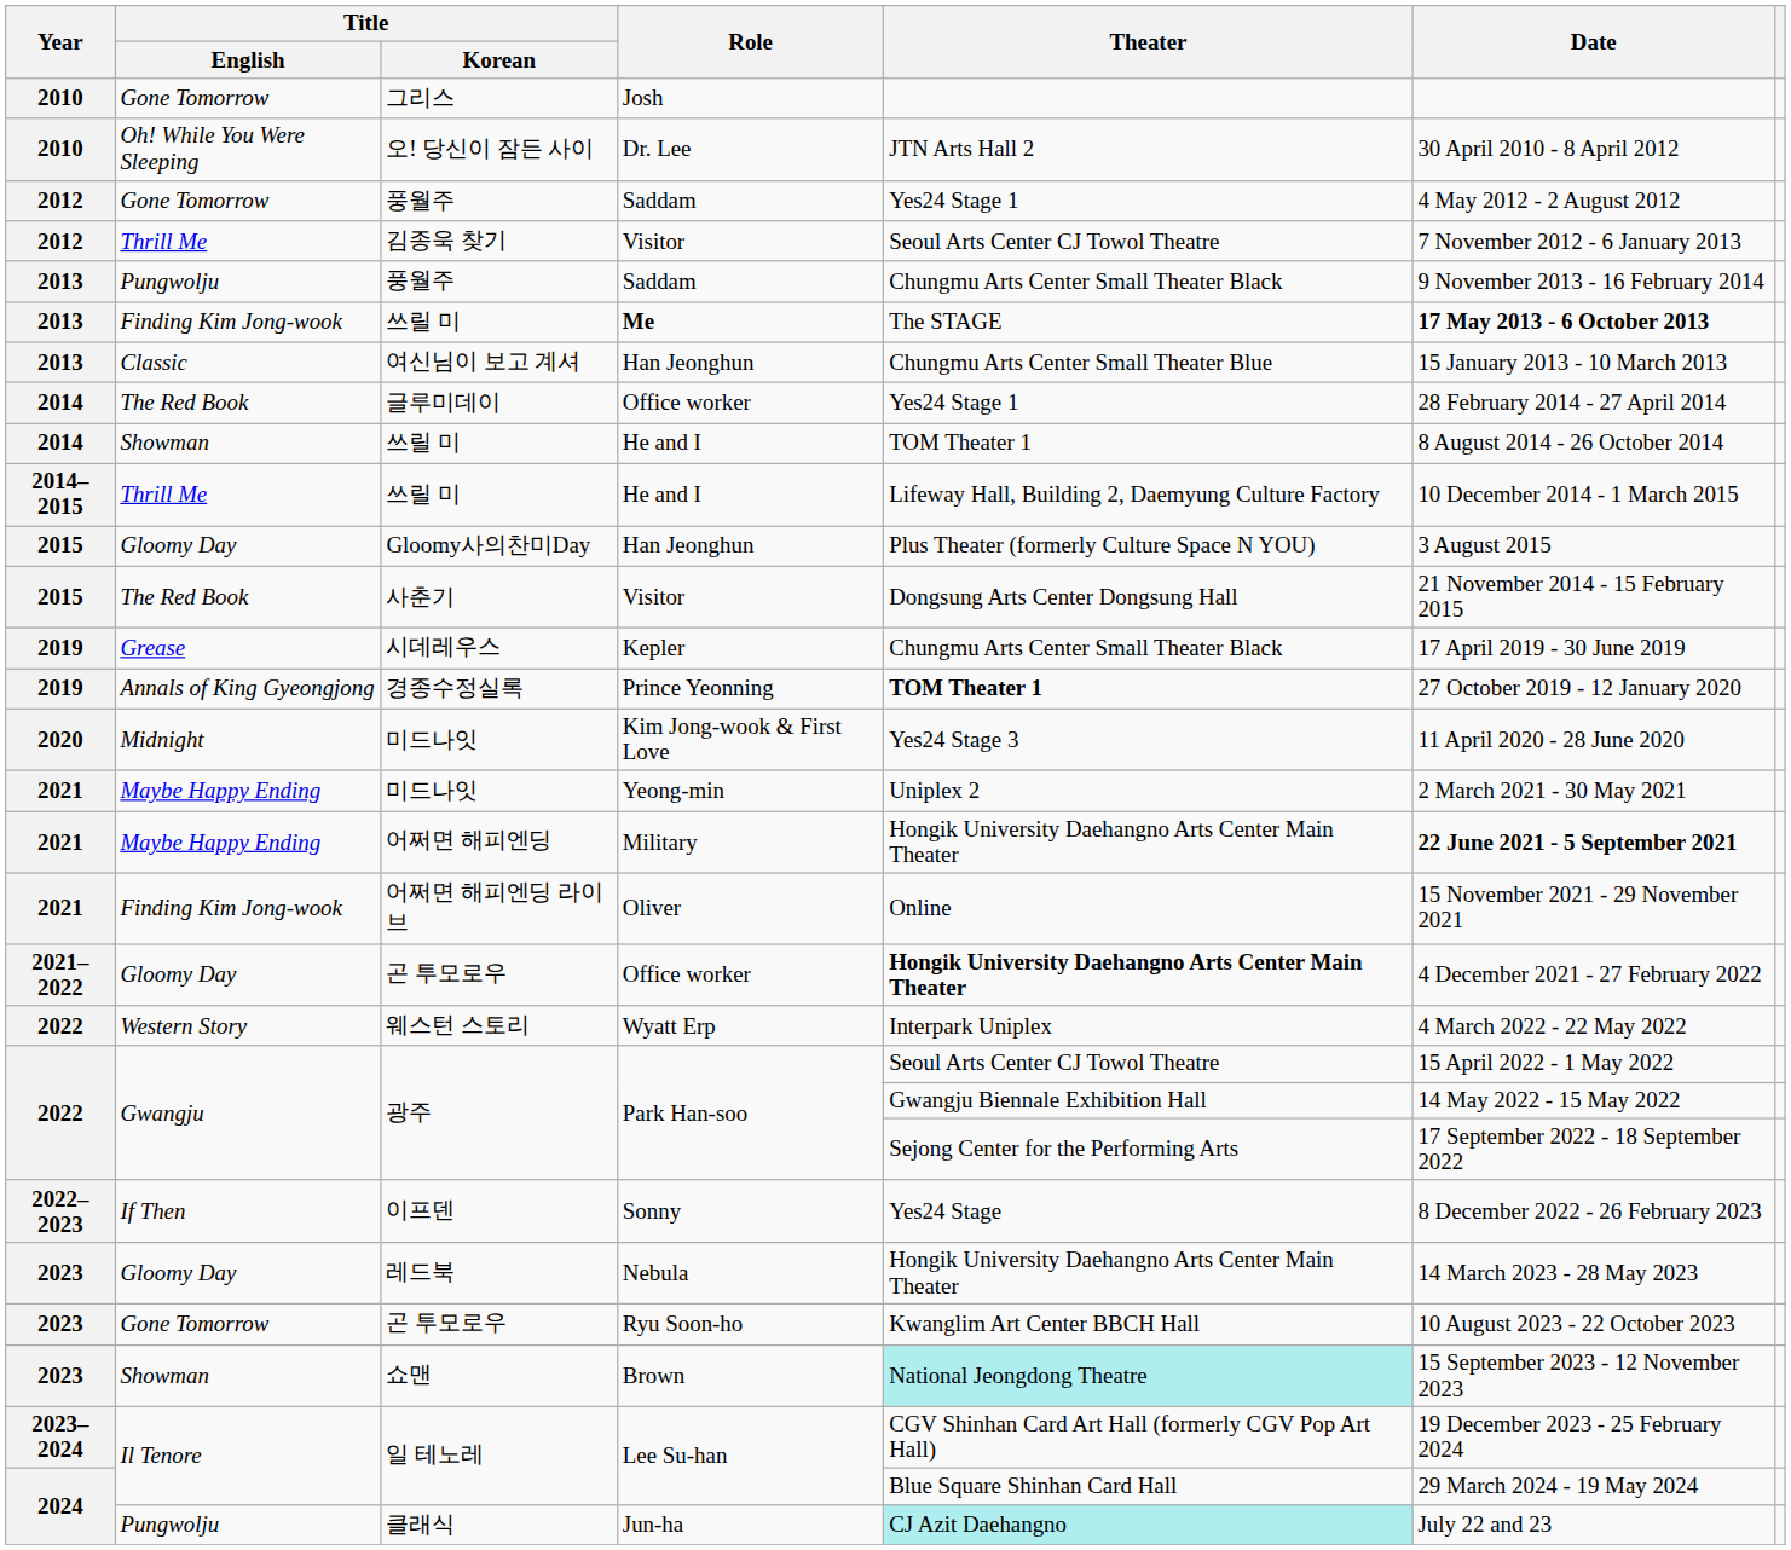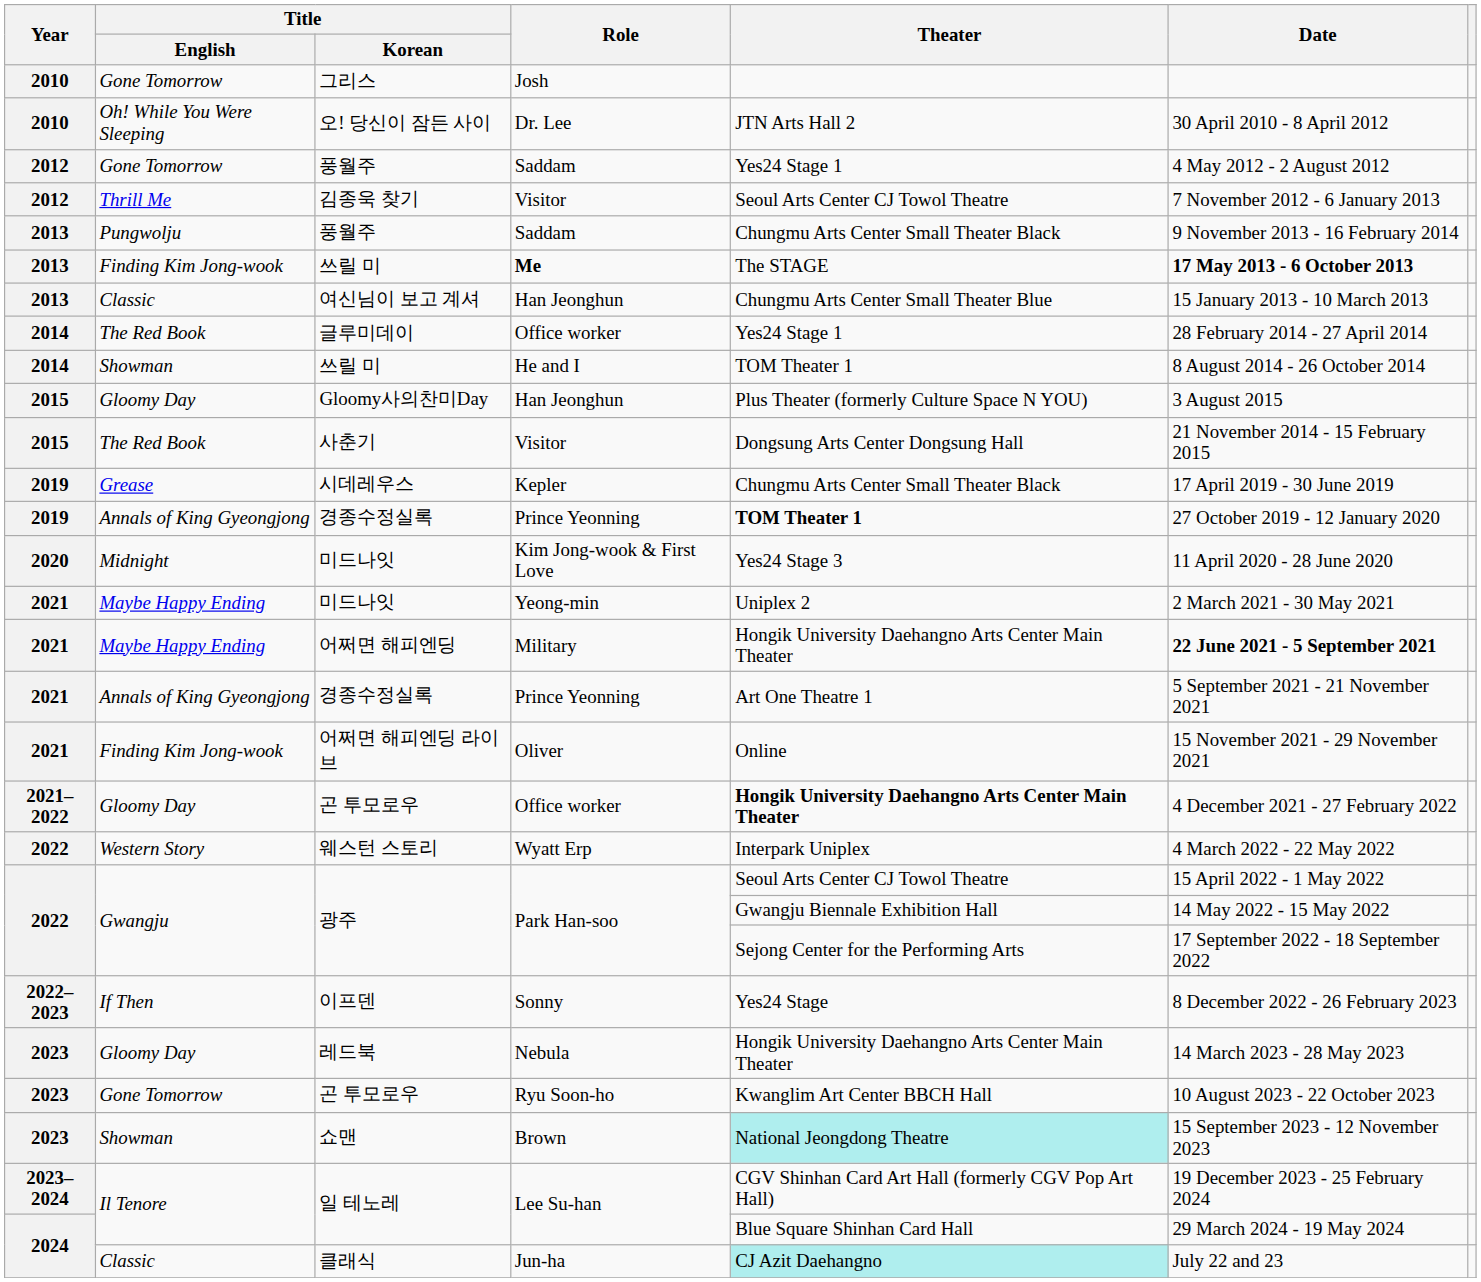- row: 2014–2015 | Thrill Me | 쓰릴 미 | He and I | Lifeway Hall, Building 2, Daemyung Culture Factory | 10 December 2014 - 1 March 2015
+ row: 2021 | Annals of King Gyeongjong | 경종수정실록 | Prince Yeonning | Art One Theatre 1 | 5 September 2021 - 21 November 2021
클래식 | Title / English: Pungwolju -> Classic
